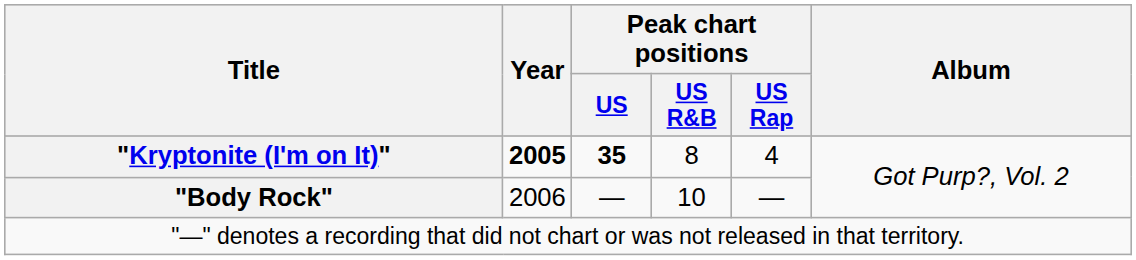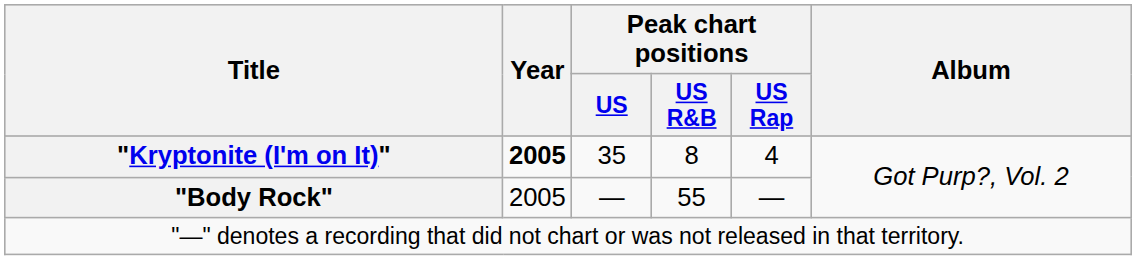"Kryptonite (I'm on It)" | Peak chart positions / US: bold -> normal
"Body Rock" | Year: 2006 -> 2005
"Body Rock" | Peak chart positions / US R&B: 10 -> 55
